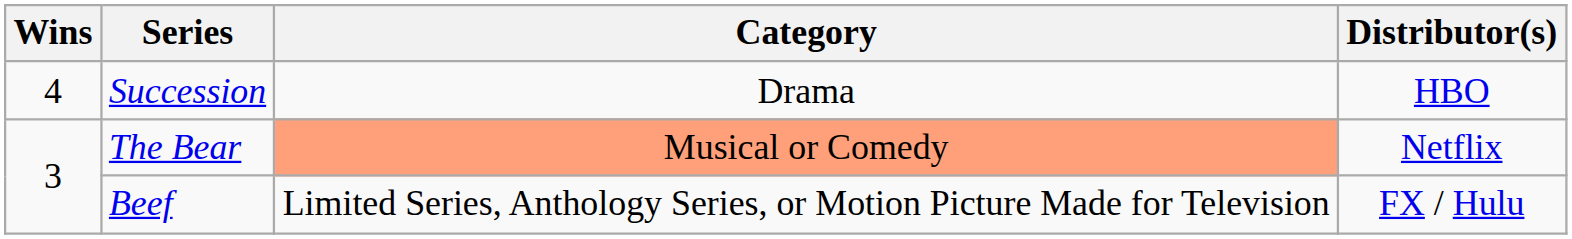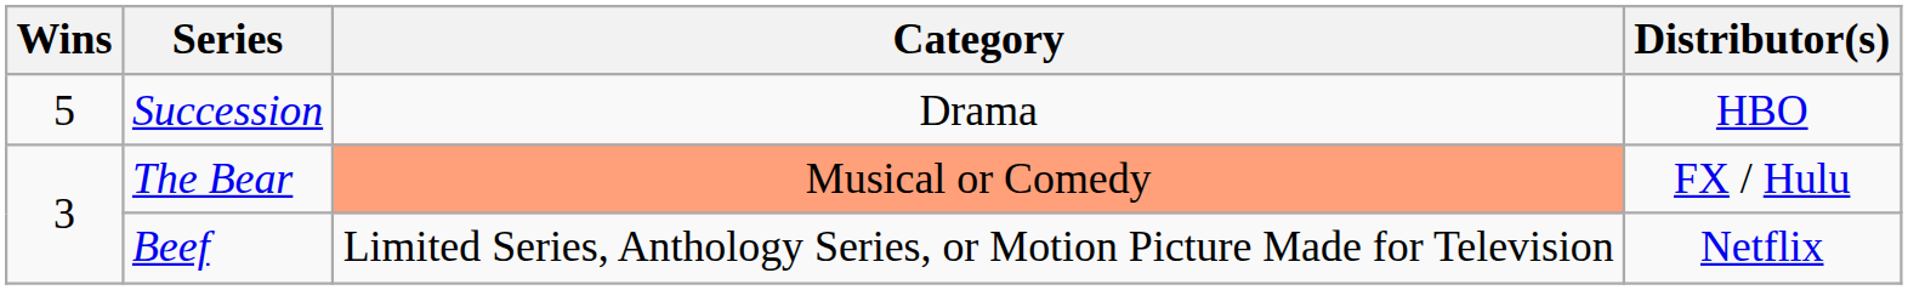Succession | Wins: 4 -> 5
The Bear | Distributor(s): Netflix -> FX / Hulu
Beef | Distributor(s): FX / Hulu -> Netflix
